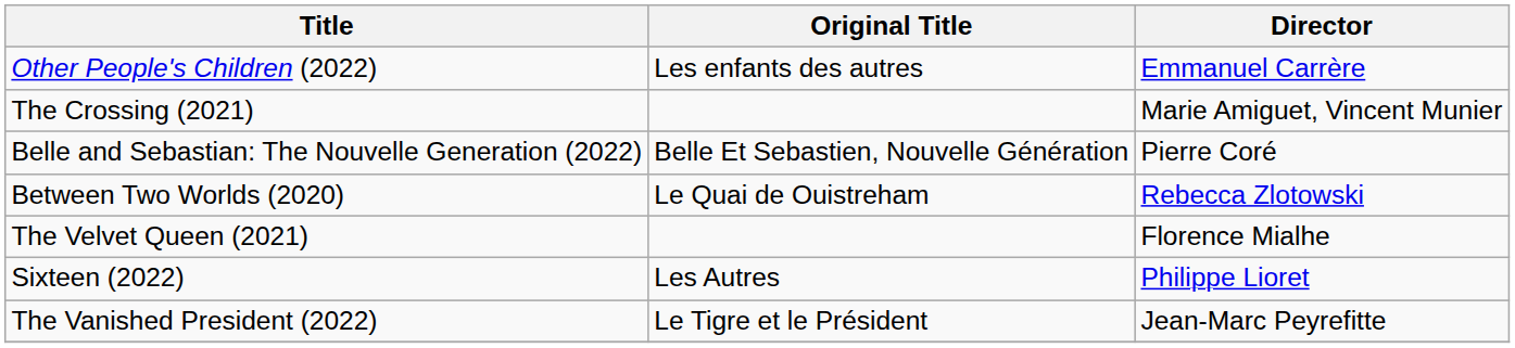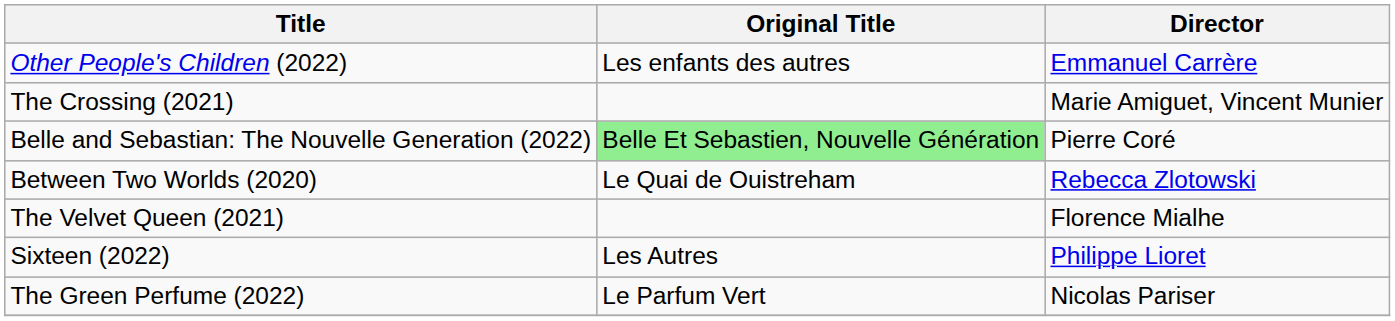Belle and Sebastian: The Nouvelle Generation (2022) | Original Title: no background -> lightgreen background
- row: The Vanished President (2022) | Le Tigre et le Président | Jean-Marc Peyrefitte
+ row: The Green Perfume (2022) | Le Parfum Vert | Nicolas Pariser
